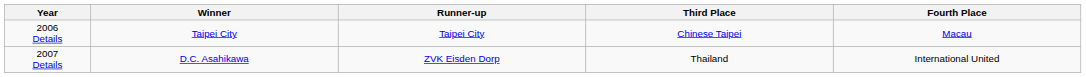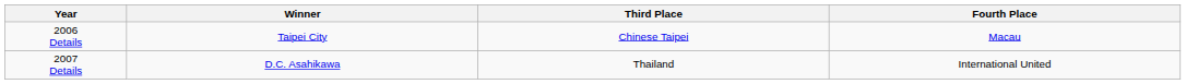- column: Runner-up | Taipei City | ZVK Eisden Dorp
